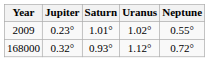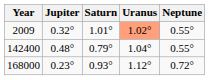2009 | Jupiter: 0.23° -> 0.32°
2009 | Uranus: no background -> lightsalmon background
+ row: 142400 | 0.48° | 0.79° | 1.04° | 0.55°
168000 | Jupiter: 0.32° -> 0.23°
